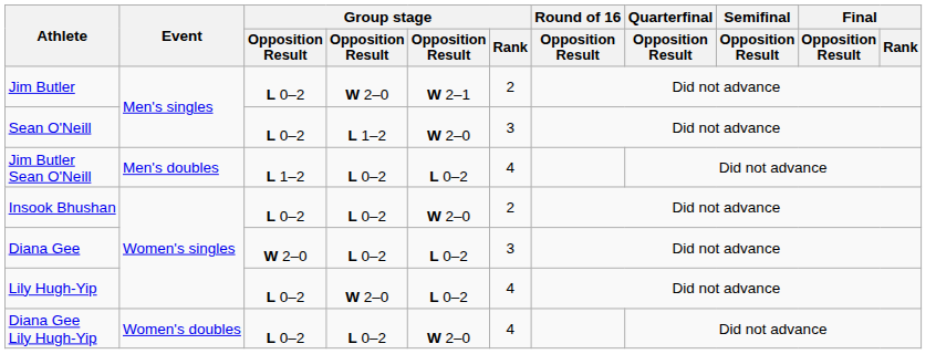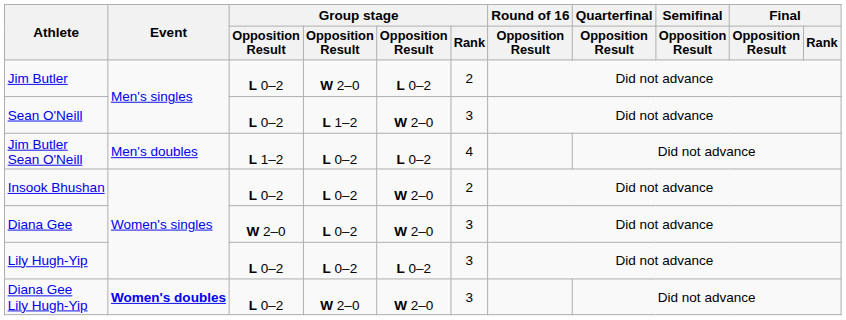Jim Butler | column 5: W 2–1 -> L 0–2
Diana Gee | column 5: L 0–2 -> W 2–0
Lily Hugh-Yip | column 4: W 2–0 -> L 0–2
Lily Hugh-Yip | Group stage / Rank: 4 -> 3
Diana Gee Lily Hugh-Yip | Event: normal -> bold
Diana Gee Lily Hugh-Yip | column 4: L 0–2 -> W 2–0
Diana Gee Lily Hugh-Yip | Group stage / Rank: 4 -> 3
